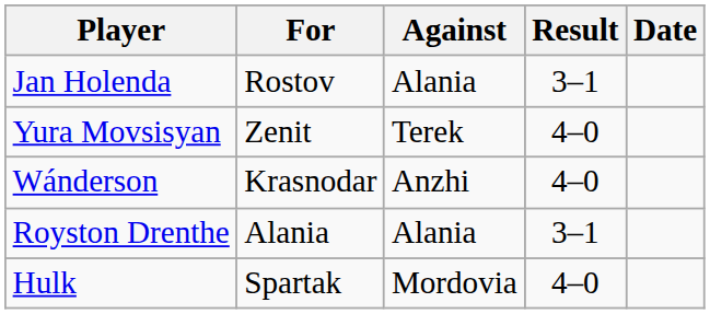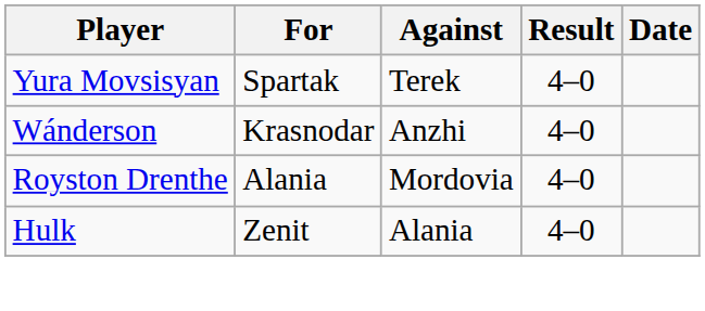- row: Jan Holenda | Rostov | Alania | 3–1
Yura Movsisyan | For: Zenit -> Spartak
Royston Drenthe | Against: Alania -> Mordovia
Royston Drenthe | Result: 3–1 -> 4–0
Hulk | For: Spartak -> Zenit
Hulk | Against: Mordovia -> Alania
